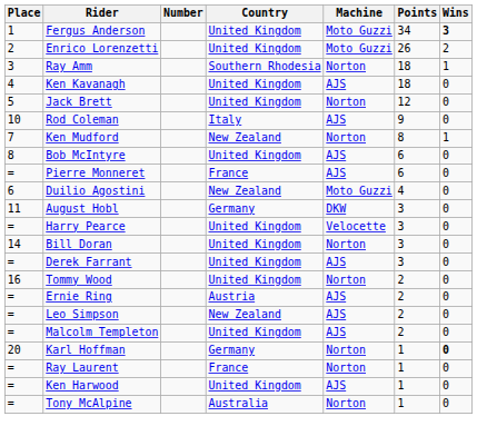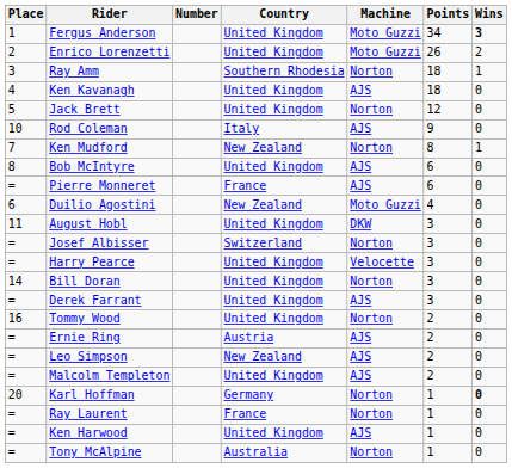August Hobl | Country: Germany -> United Kingdom
+ row: = | Josef Albisser | Switzerland | Norton | 3 | 0
